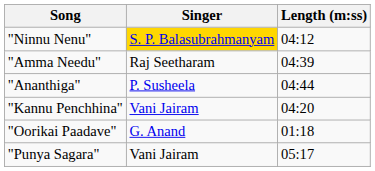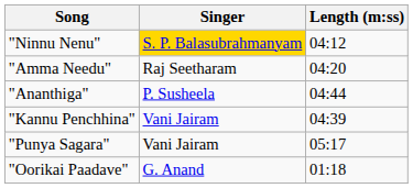"Amma Needu" | Length (m:ss): 04:39 -> 04:20
"Kannu Penchhina" | Length (m:ss): 04:20 -> 04:39
rows swapped: "Punya Sagara" <-> "Oorikai Paadave"
